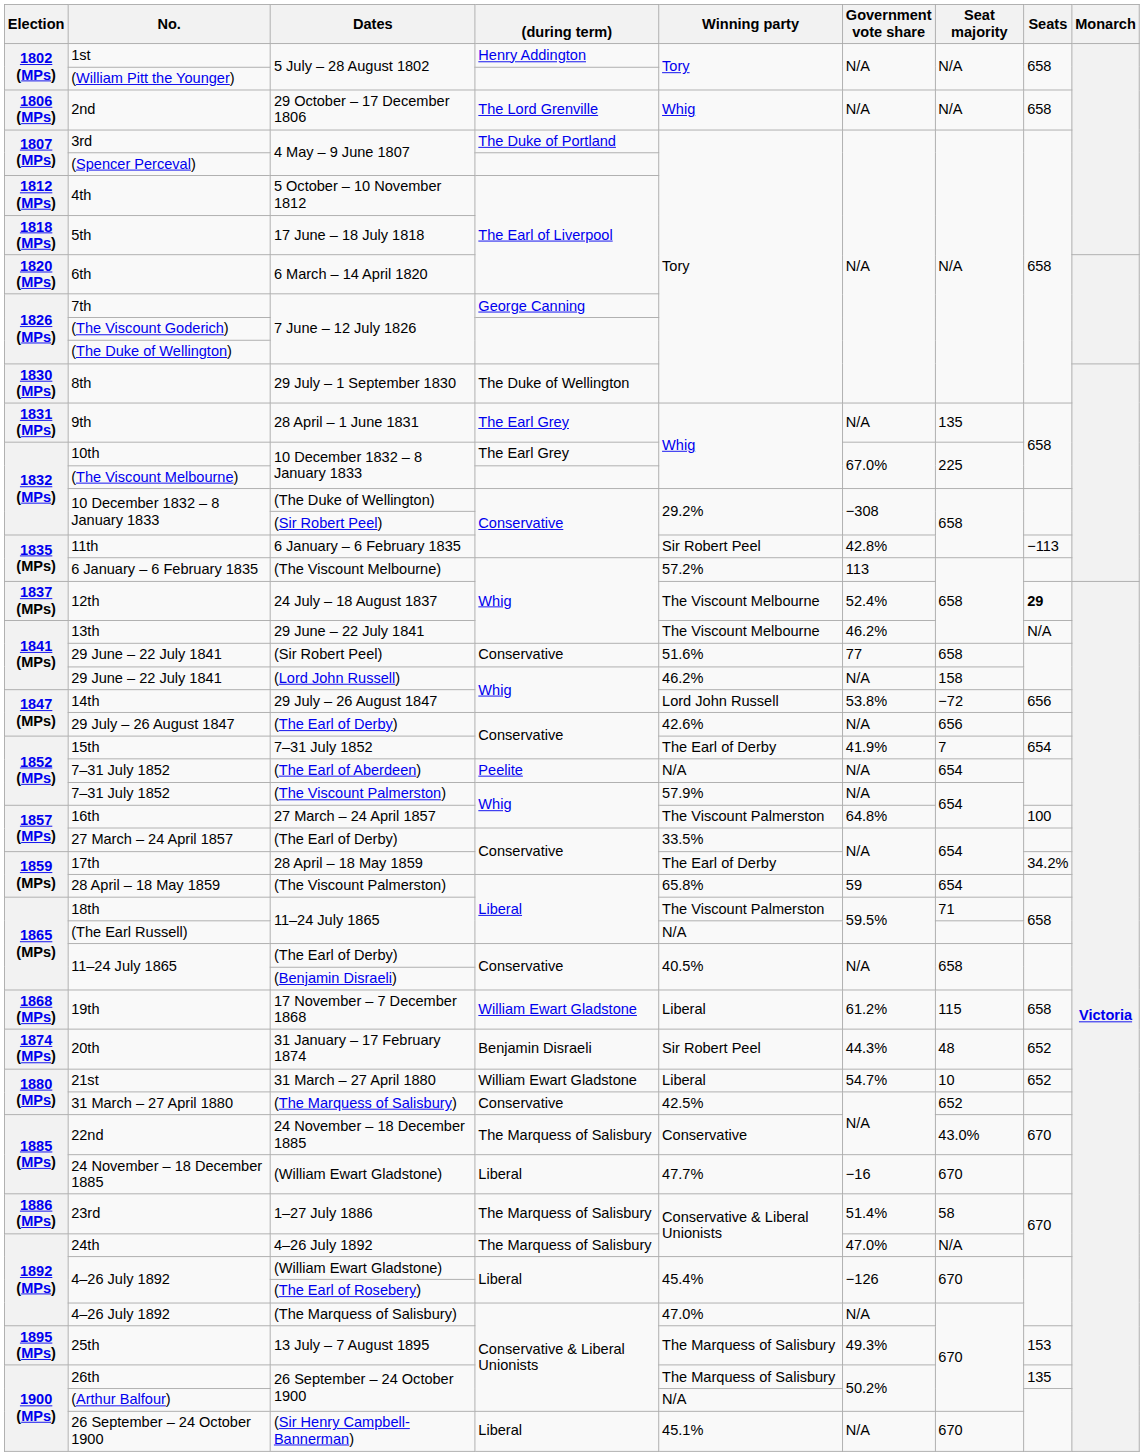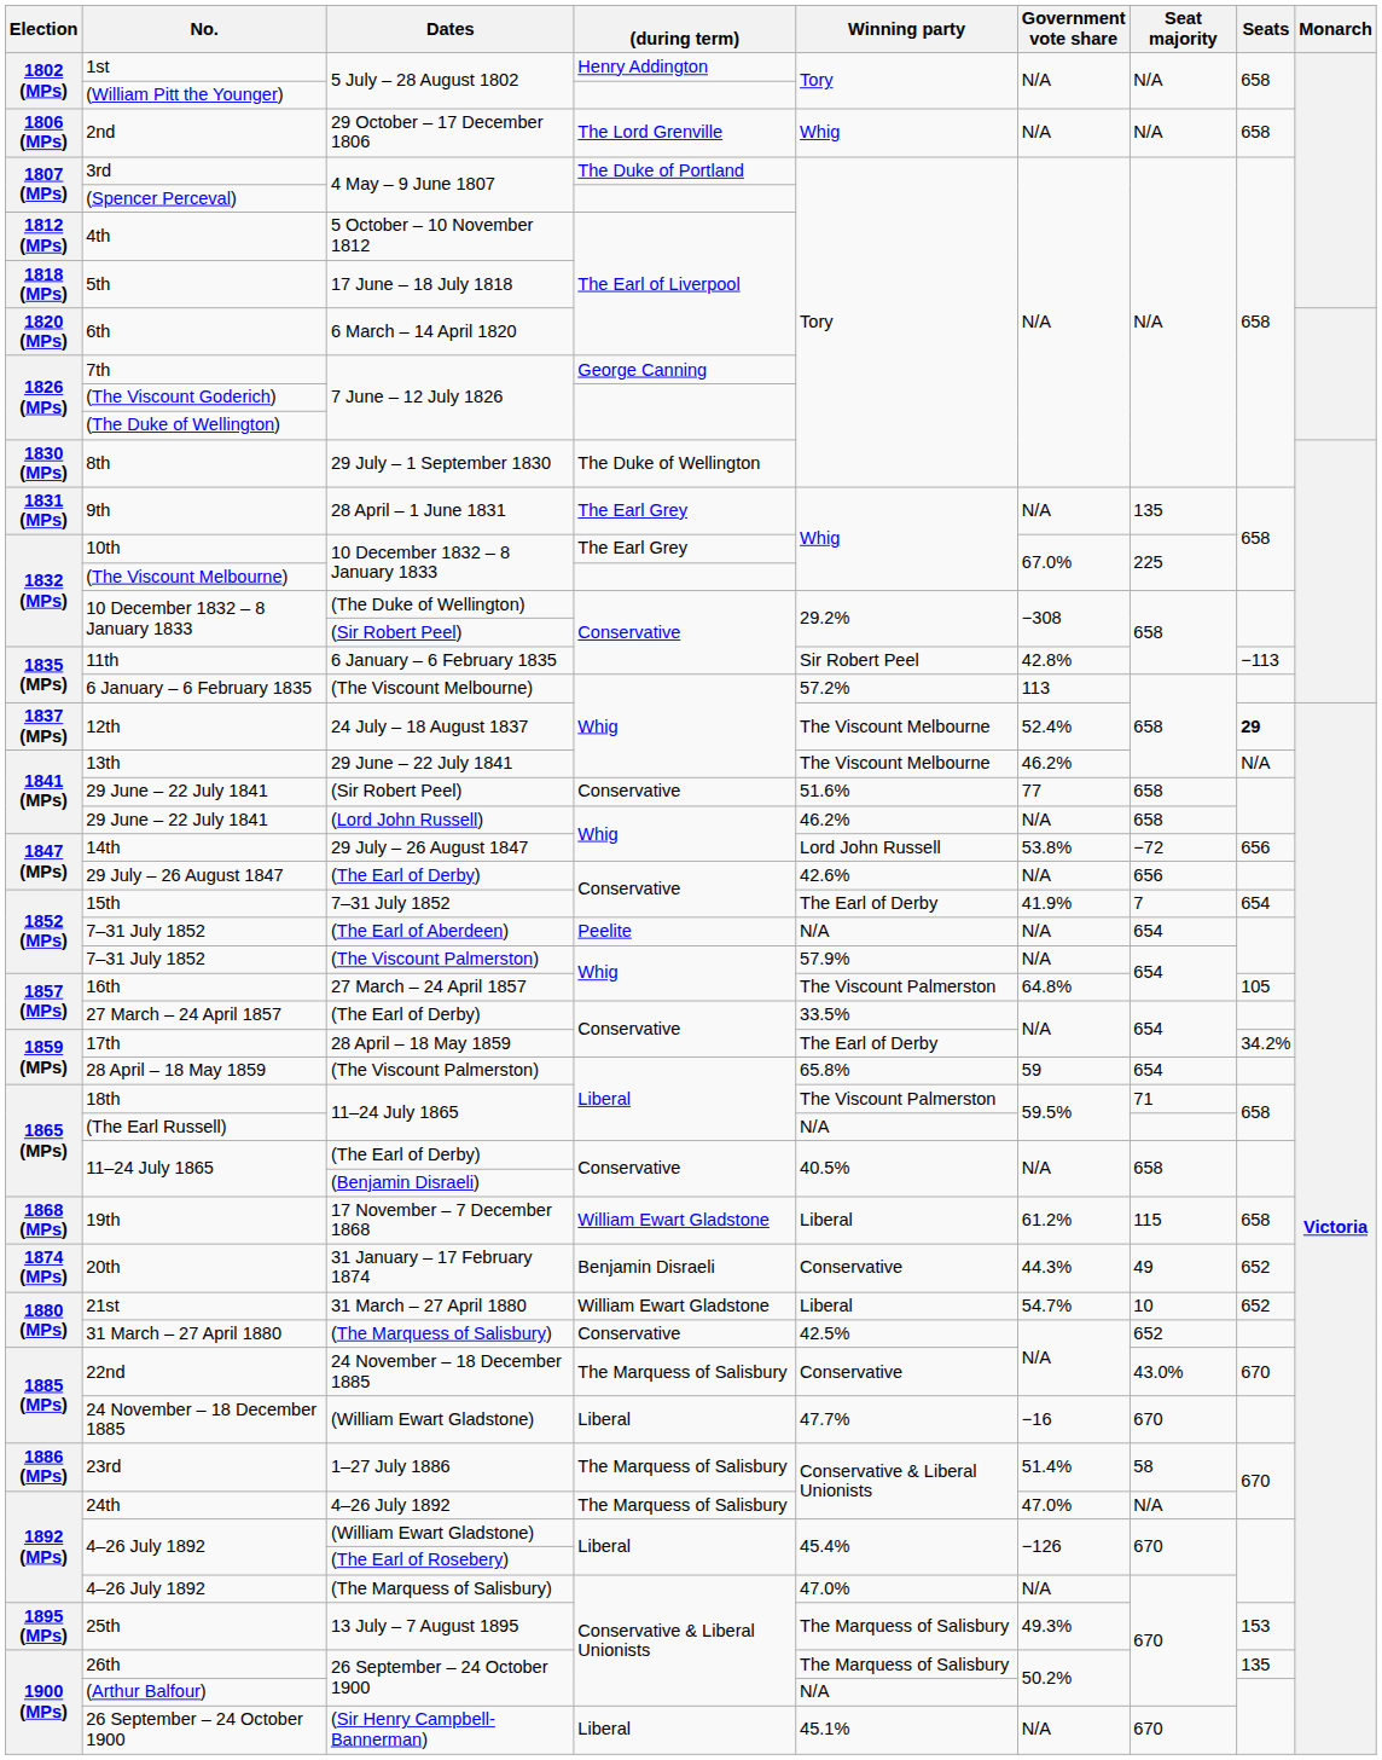29 June – 22 July 1841 / (Lord John Russell) | Seat majority: 158 -> 658
16th | Seats: 100 -> 105
20th | Winning party: Sir Robert Peel -> Conservative
20th | Seat majority: 48 -> 49
